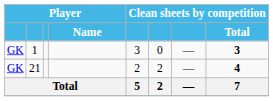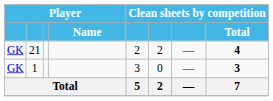rows swapped: 21 <-> 1
